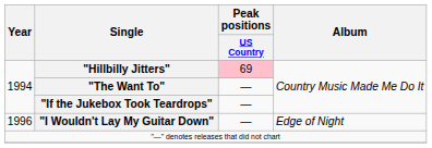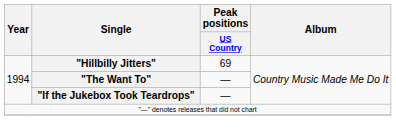"Hillbilly Jitters" | Peak positions / US Country: pink background -> no background
- row: 1996 | "I Wouldn't Lay My Guitar Down" | — | Edge of Night
